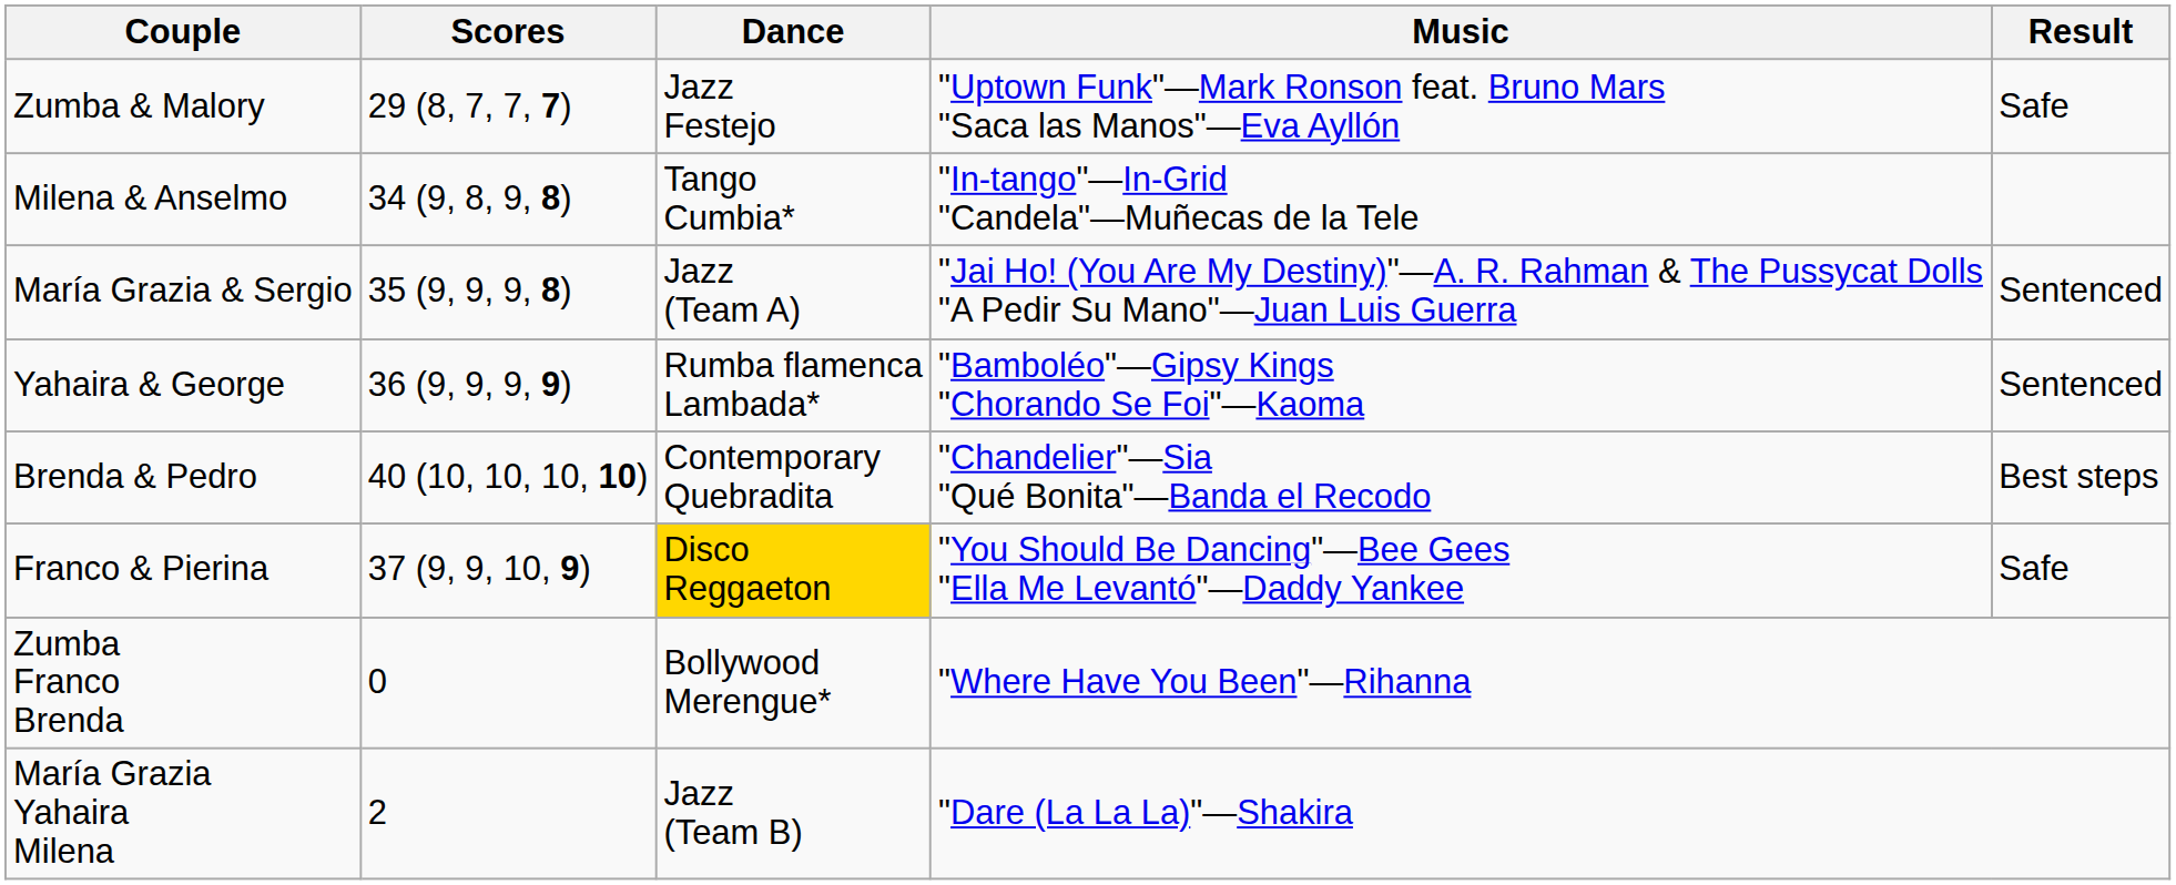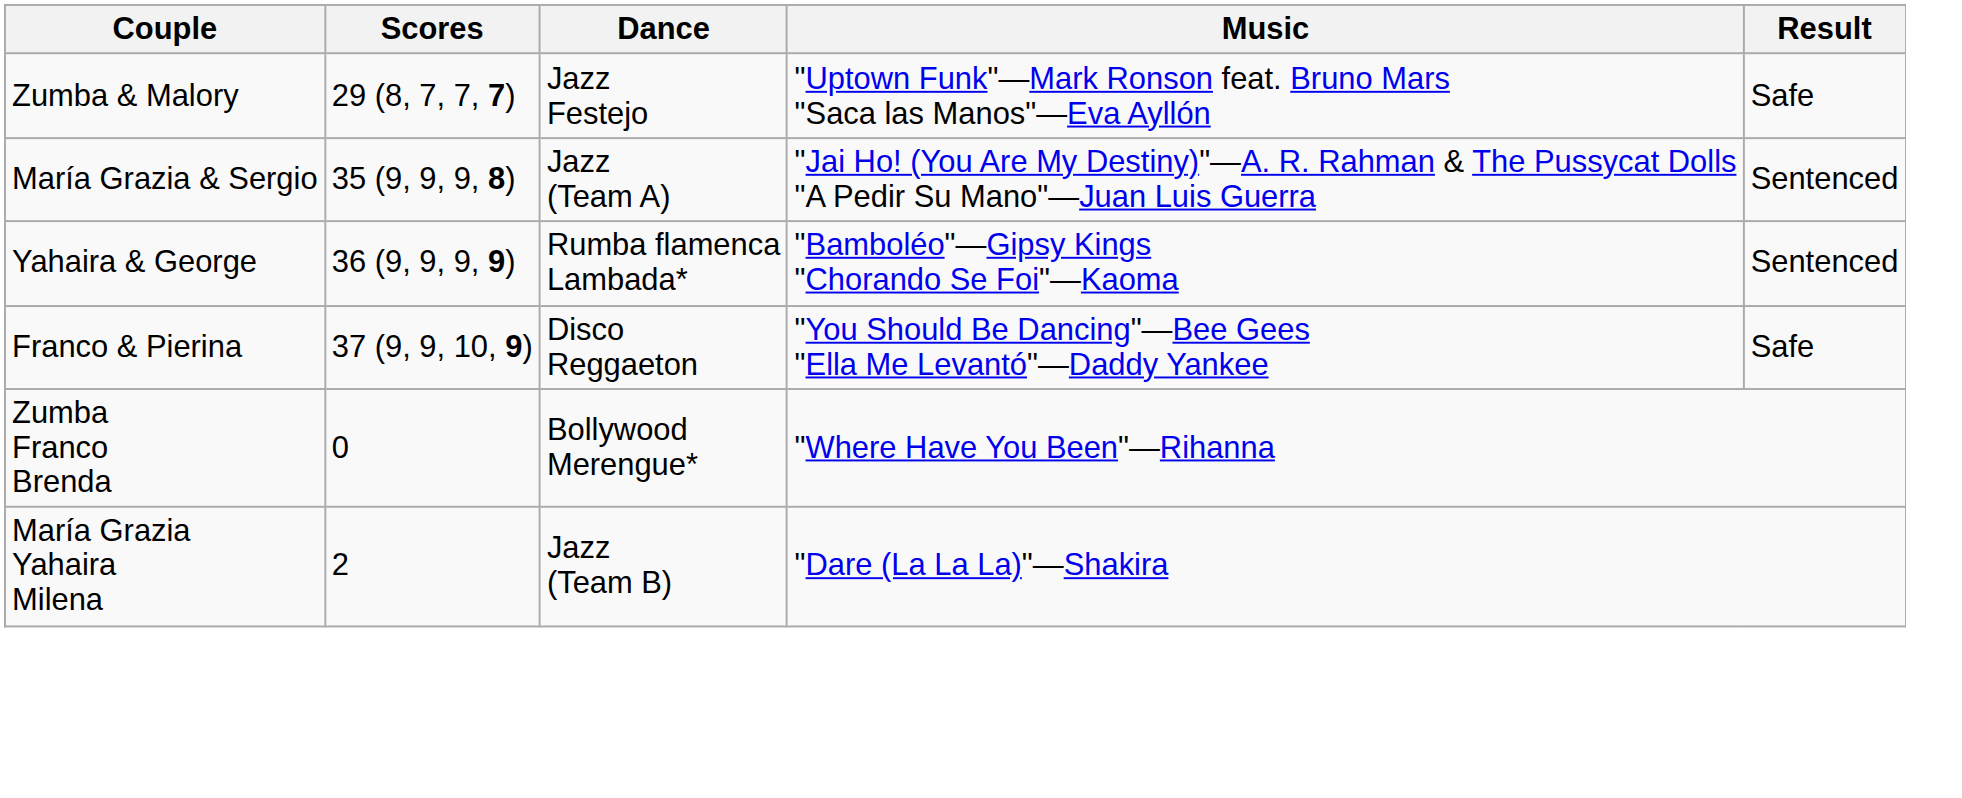- row: Milena & Anselmo | 34 (9, 8, 9, 8) | Tango Cumbia* | "In-tango"—In-Grid "Candela"—Muñecas de la Tele
- row: Brenda & Pedro | 40 (10, 10, 10, 10) | Contemporary Quebradita | "Chandelier"—Sia "Qué Bonita"—Banda el Recodo | Best steps
Franco & Pierina | Dance: gold background -> no background
